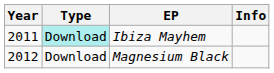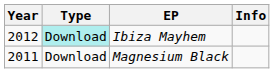Ibiza Mayhem | Year: 2011 -> 2012
Magnesium Black | Year: 2012 -> 2011
